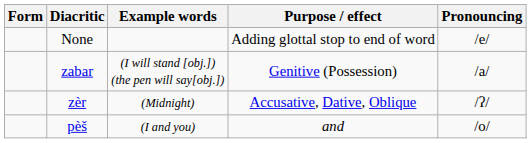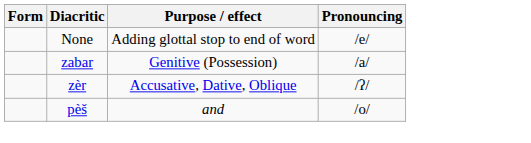- column: Example words | (I will stand [obj.]) (the pen will say[obj.]) | (Midnight) | (I and you)
